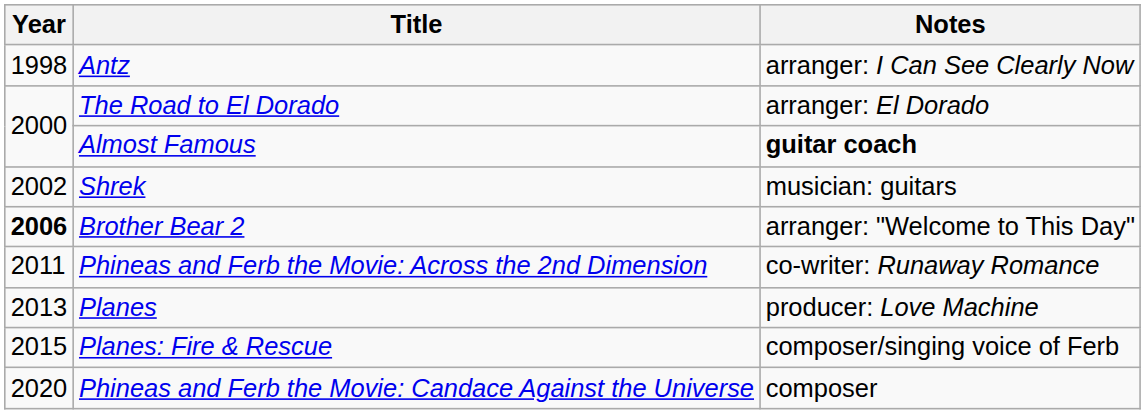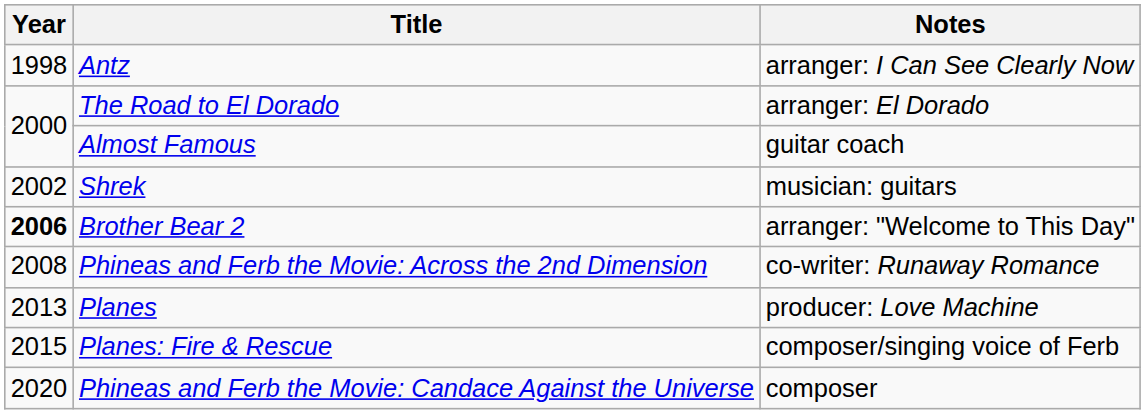Almost Famous | Notes: bold -> normal
Phineas and Ferb the Movie: Across the 2nd Dimension | Year: 2011 -> 2008
